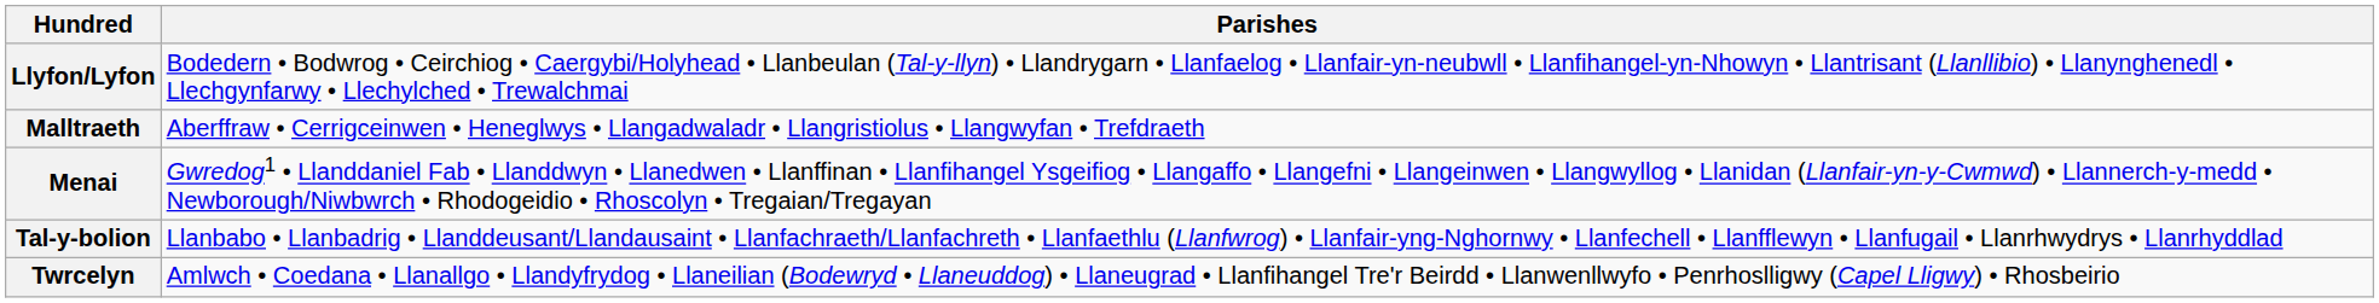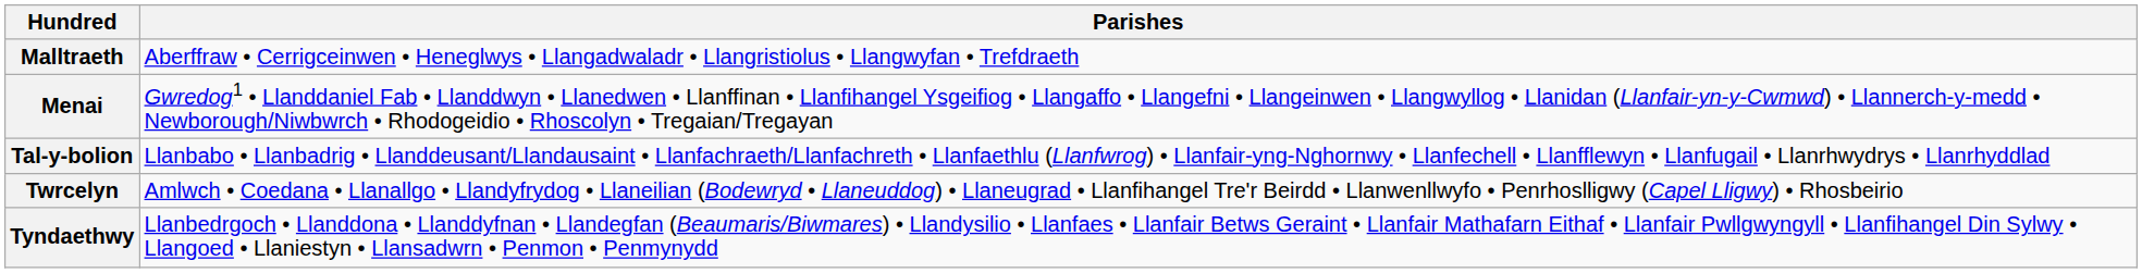- row: Llyfon/Lyfon | Bodedern • Bodwrog • Ceirchiog • Caergybi/Holyhead • Llanbeulan (Tal-y-llyn) • Llandrygarn • Llanfaelog • Llanfair-yn-neubwll • Llanfihangel-yn-Nhowyn • Llantrisant (Llanllibio) • Llanynghenedl • Llechgynfarwy • Llechylched • Trewalchmai
+ row: Tyndaethwy | Llanbedrgoch • Llanddona • Llanddyfnan • Llandegfan (Beaumaris/Biwmares) • Llandysilio • Llanfaes • Llanfair Betws Geraint • Llanfair Mathafarn Eithaf • Llanfair Pwllgwyngyll • Llanfihangel Din Sylwy • Llangoed • Llaniestyn • Llansadwrn • Penmon • Penmynydd
